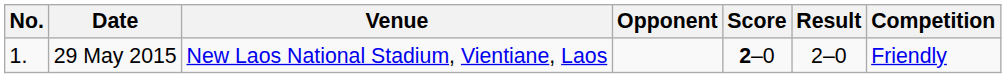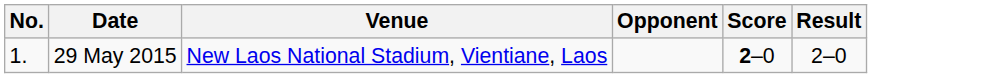- column: Competition | Friendly
